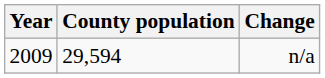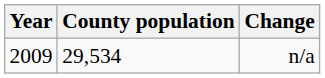n/a | County population: 29,594 -> 29,534
